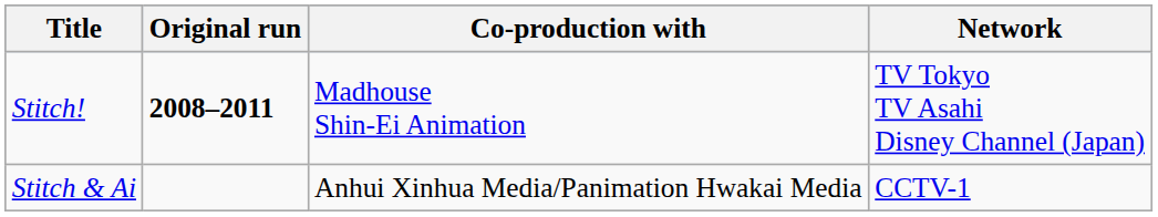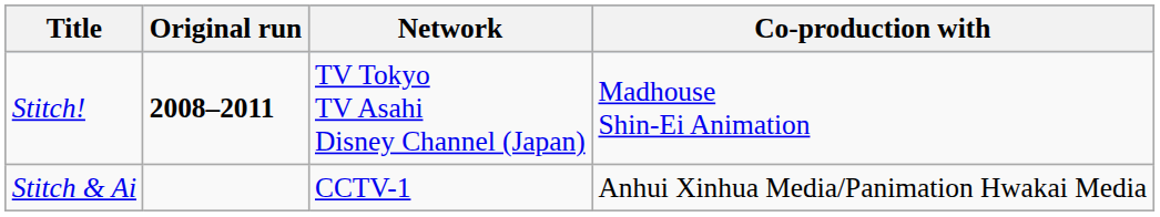columns swapped: Co-production with <-> Network
